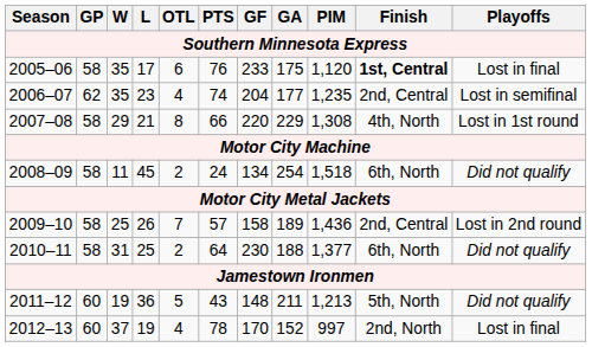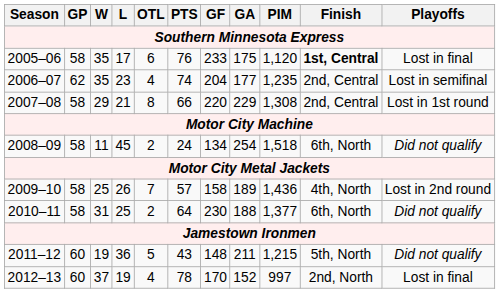2007–08 | Finish: 4th, North -> 2nd, Central
2009–10 | Finish: 2nd, Central -> 4th, North
2011–12 | PIM: 1,213 -> 1,215
